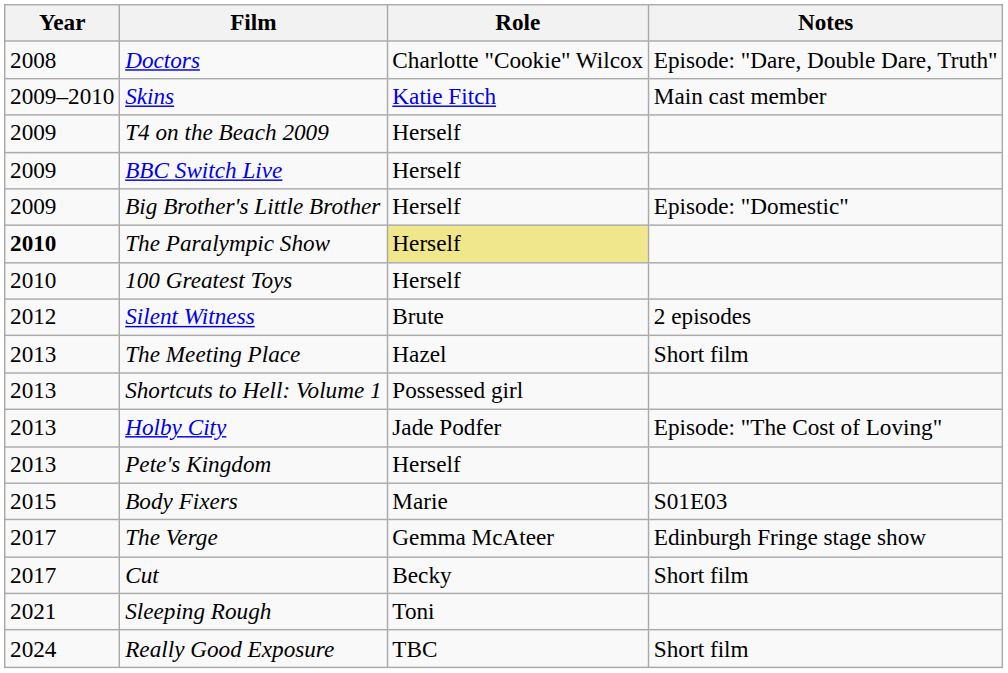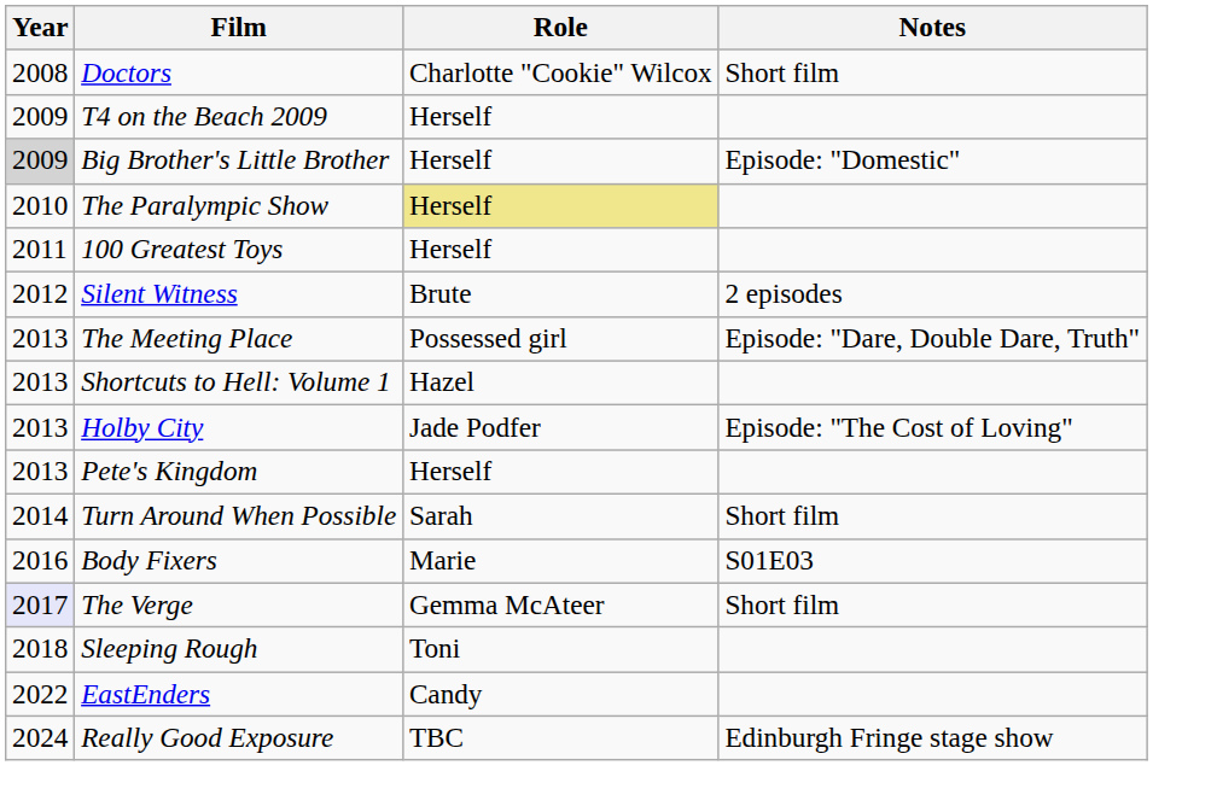Doctors | Notes: Episode: "Dare, Double Dare, Truth" -> Short film
- row: 2009–2010 | Skins | Katie Fitch | Main cast member
- row: 2009 | BBC Switch Live | Herself
Big Brother's Little Brother | Year: no background -> lightgrey background
The Paralympic Show | Year: bold -> normal
100 Greatest Toys | Year: 2010 -> 2011
The Meeting Place | Role: Hazel -> Possessed girl
The Meeting Place | Notes: Short film -> Episode: "Dare, Double Dare, Truth"
Shortcuts to Hell: Volume 1 | Role: Possessed girl -> Hazel
+ row: 2014 | Turn Around When Possible | Sarah | Short film
Body Fixers | Year: 2015 -> 2016
The Verge | Year: no background -> lavender background
The Verge | Notes: Edinburgh Fringe stage show -> Short film
- row: 2017 | Cut | Becky | Short film
Sleeping Rough | Year: 2021 -> 2018
+ row: 2022 | EastEnders | Candy
Really Good Exposure | Notes: Short film -> Edinburgh Fringe stage show
